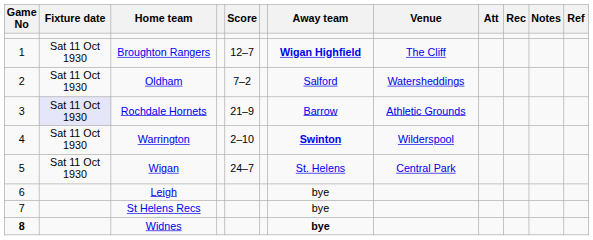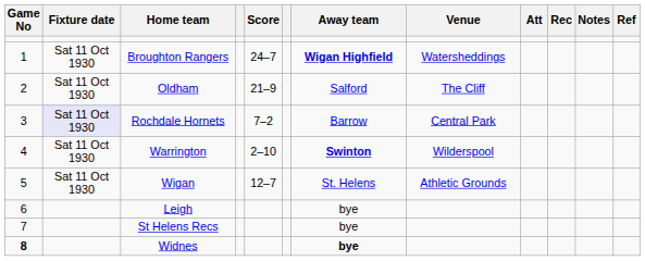Broughton Rangers | Score: 12–7 -> 24–7
Broughton Rangers | Venue: The Cliff -> Watersheddings
Oldham | Score: 7–2 -> 21–9
Oldham | Venue: Watersheddings -> The Cliff
Rochdale Hornets | Score: 21–9 -> 7–2
Rochdale Hornets | Venue: Athletic Grounds -> Central Park
Wigan | Score: 24–7 -> 12–7
Wigan | Venue: Central Park -> Athletic Grounds
